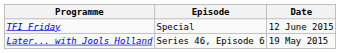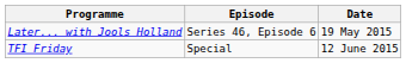rows swapped: Later... with Jools Holland <-> TFI Friday
